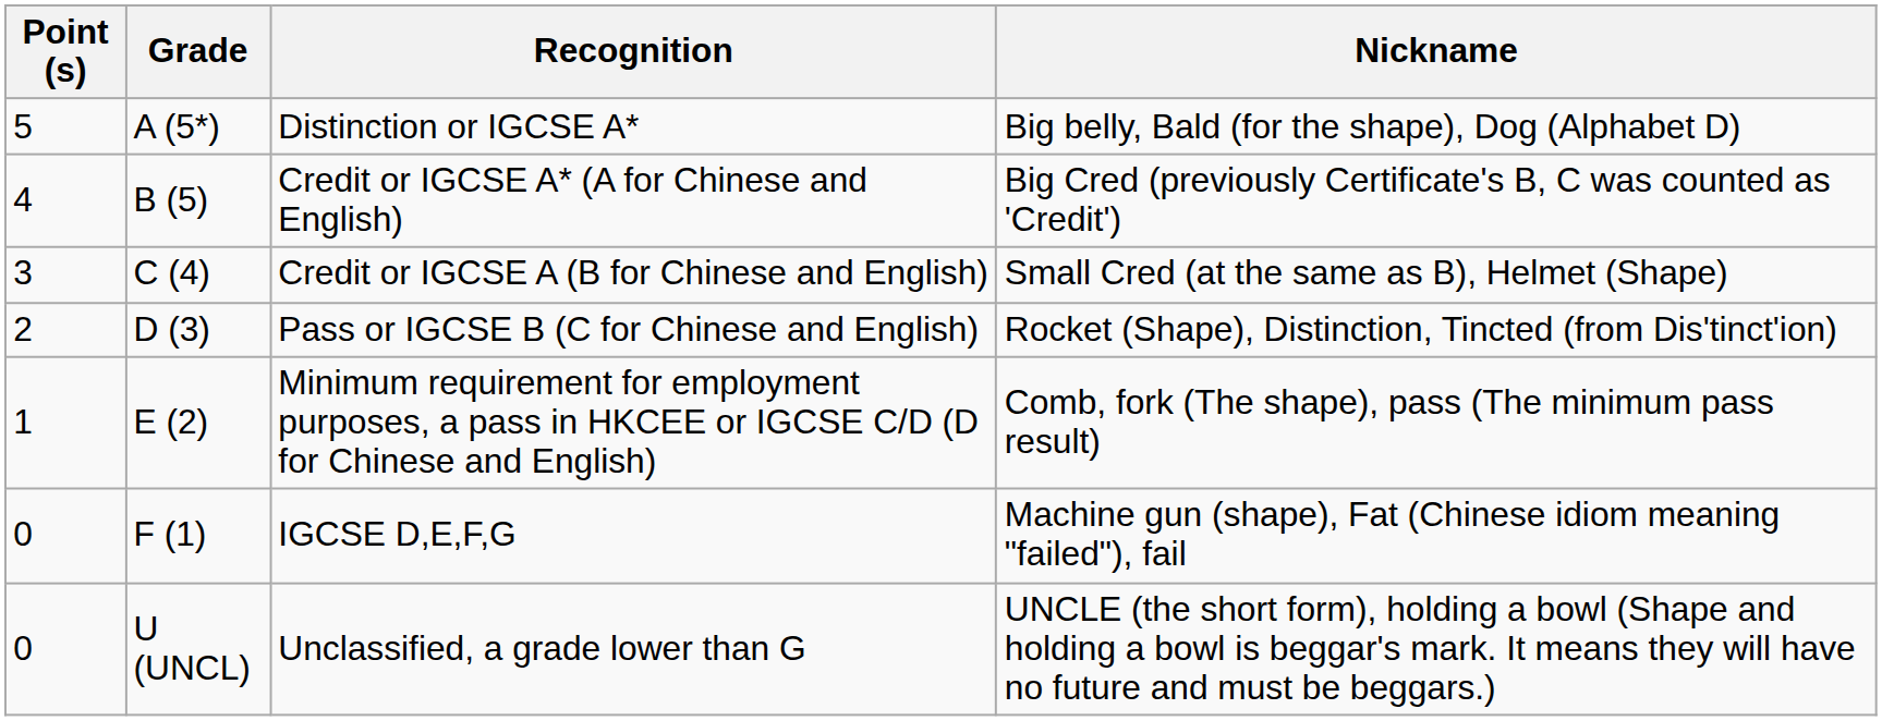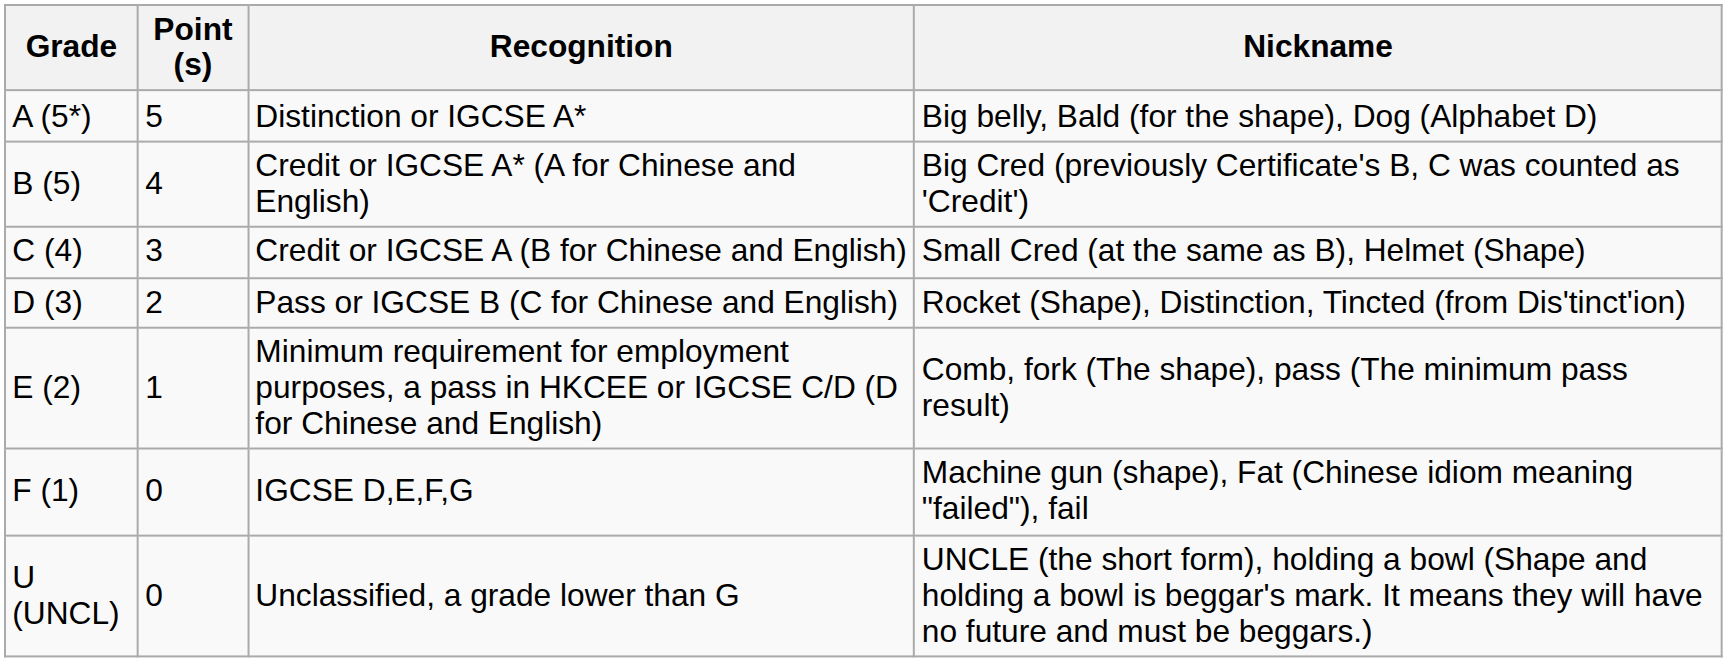columns swapped: Grade <-> Point (s)
